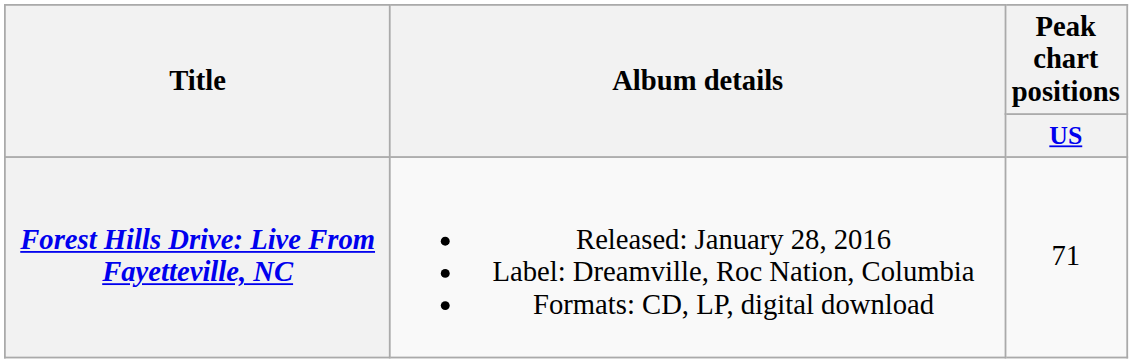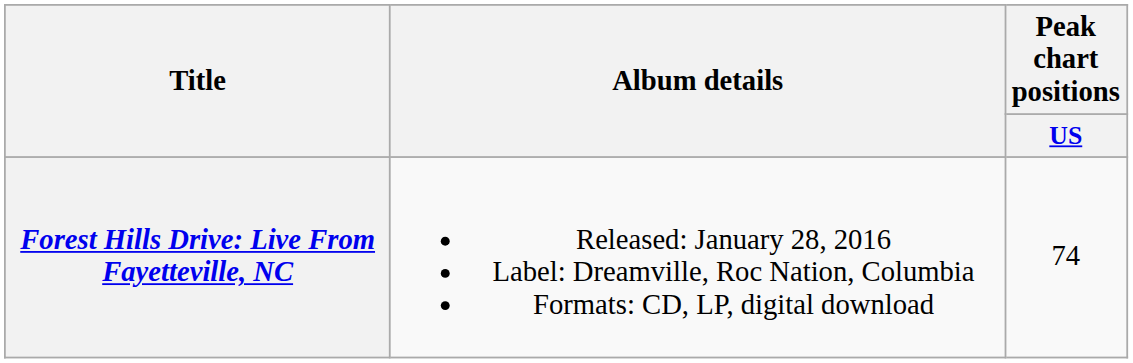Forest Hills Drive: Live From Fayetteville, NC | Peak chart positions / US: 71 -> 74
